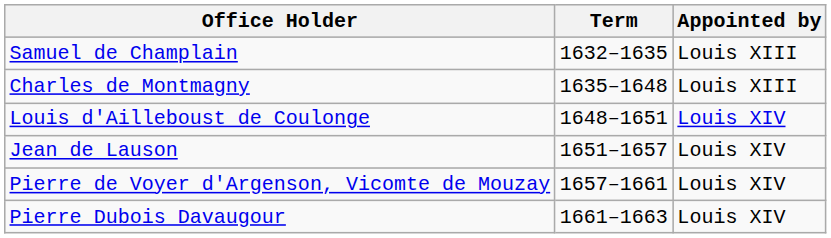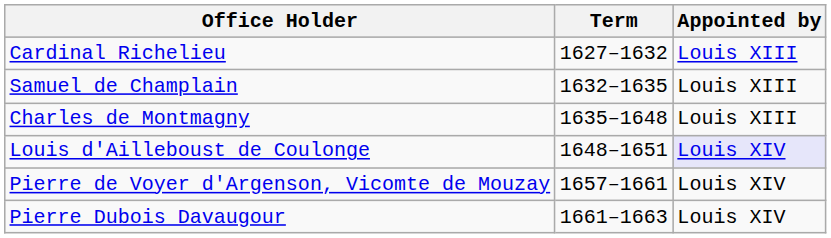+ row: Cardinal Richelieu | 1627–1632 | Louis XIII
Louis d'Ailleboust de Coulonge | Appointed by: no background -> lavender background
- row: Jean de Lauson | 1651–1657 | Louis XIV
